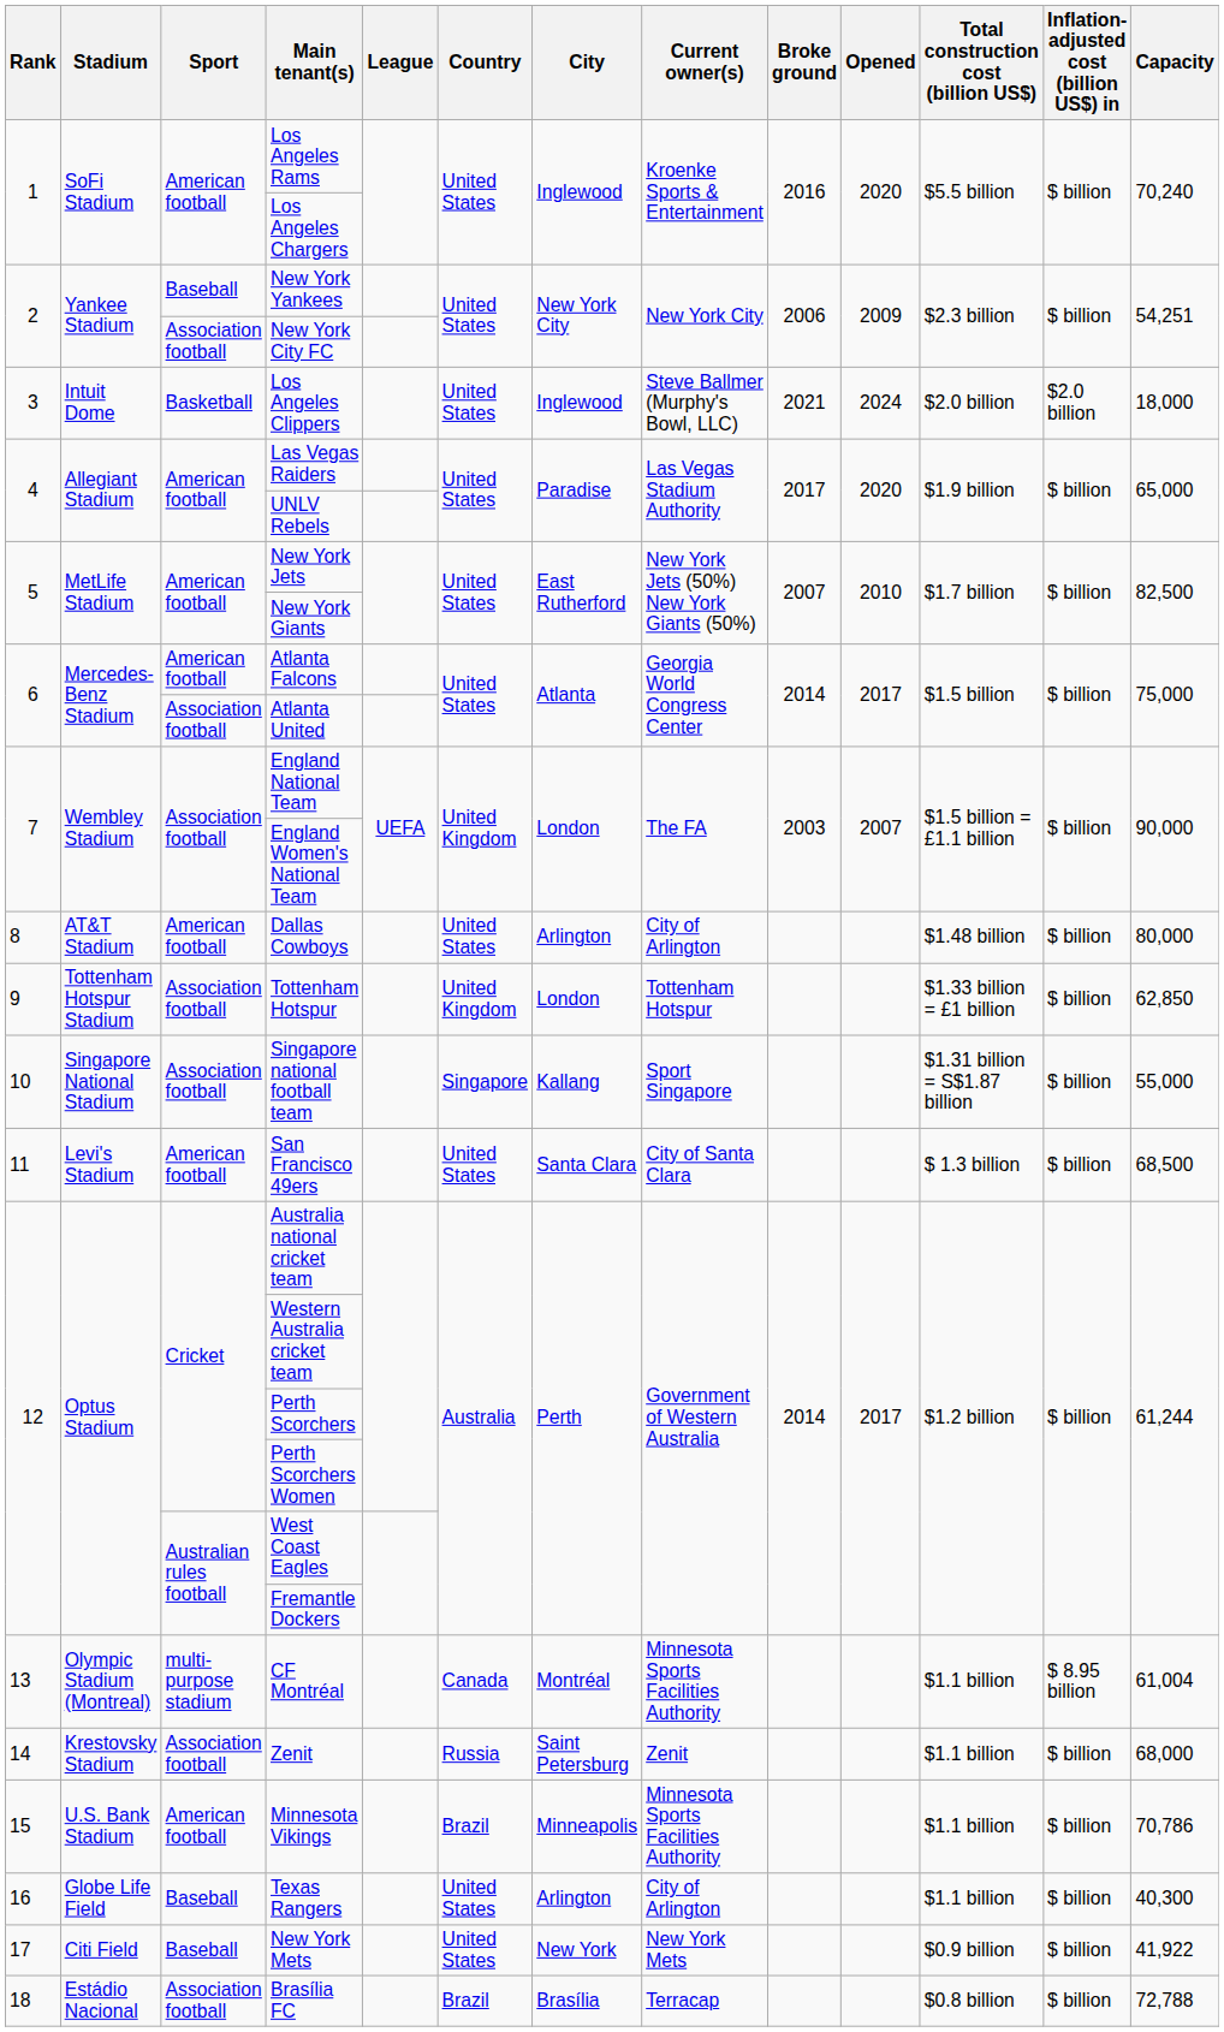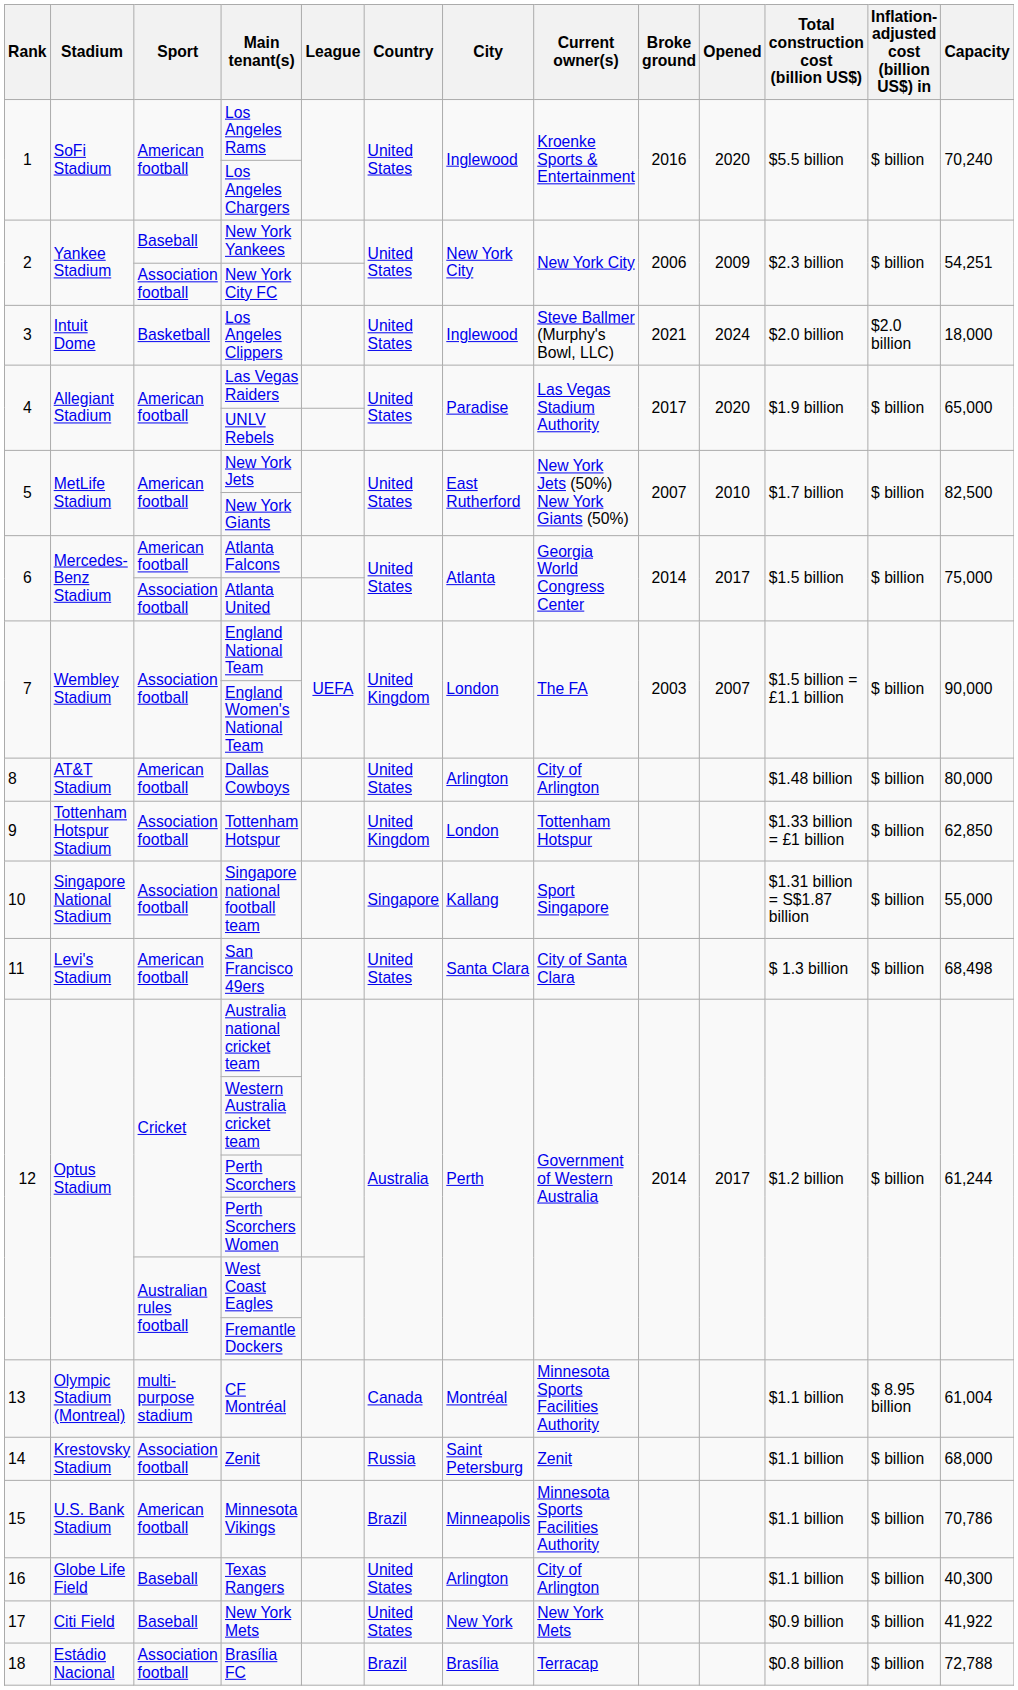San Francisco 49ers | Capacity: 68,500 -> 68,498
